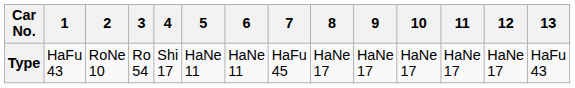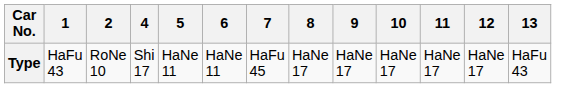- column: 3 | Ro 54
